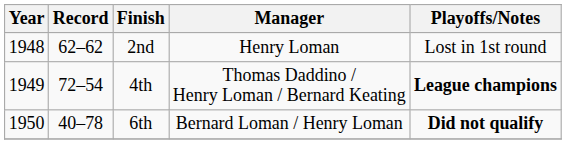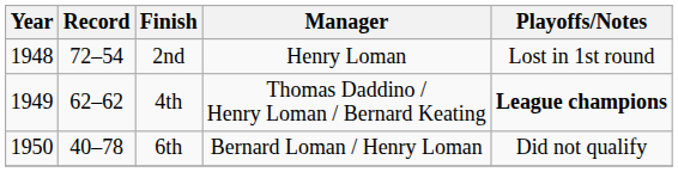2nd | Record: 62–62 -> 72–54
4th | Record: 72–54 -> 62–62
6th | Playoffs/Notes: bold -> normal
